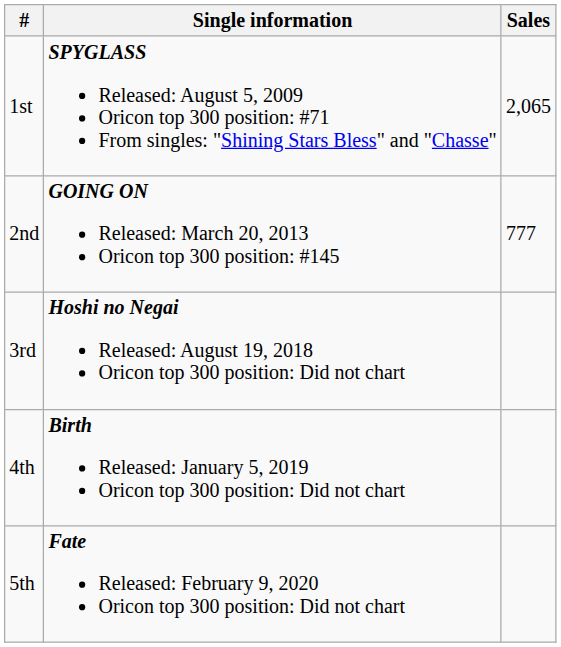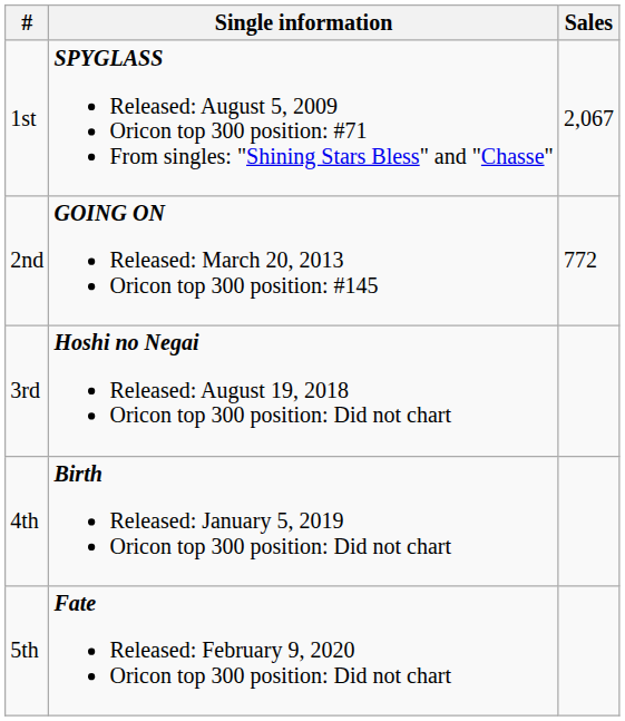1st | Sales: 2,065 -> 2,067
2nd | Sales: 777 -> 772
